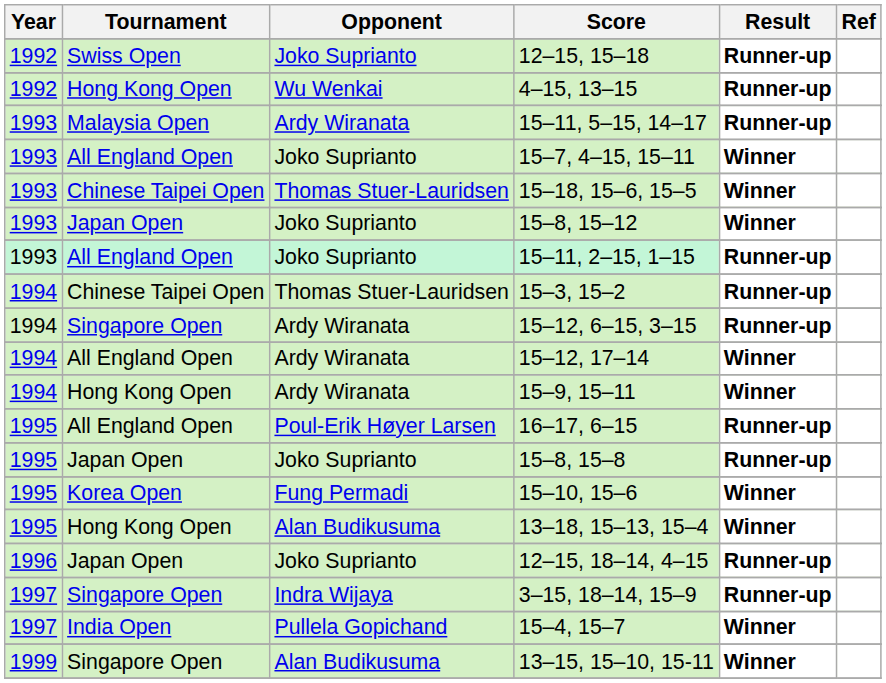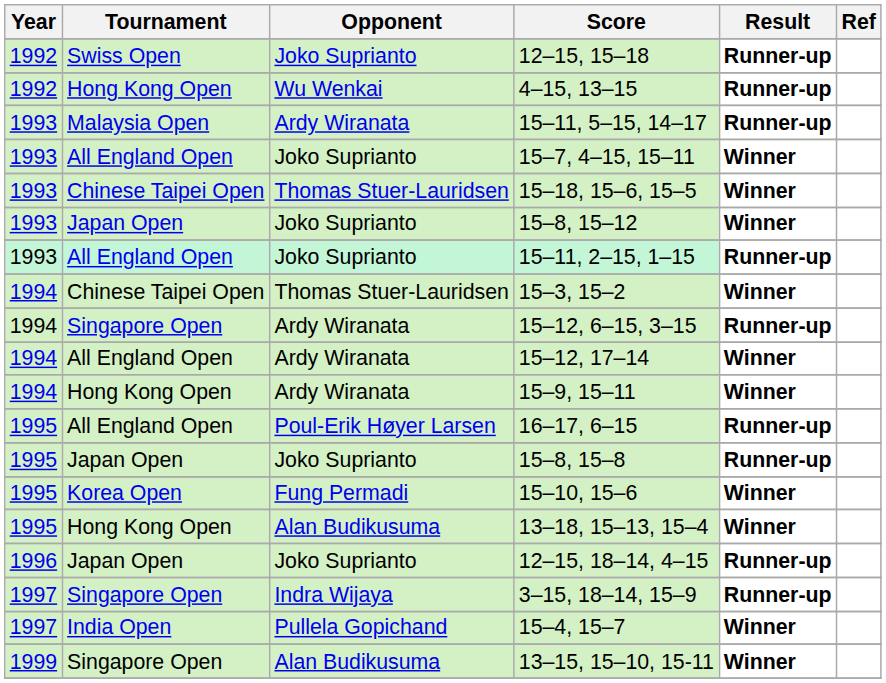15–3, 15–2 | Result: Runner-up -> Winner
